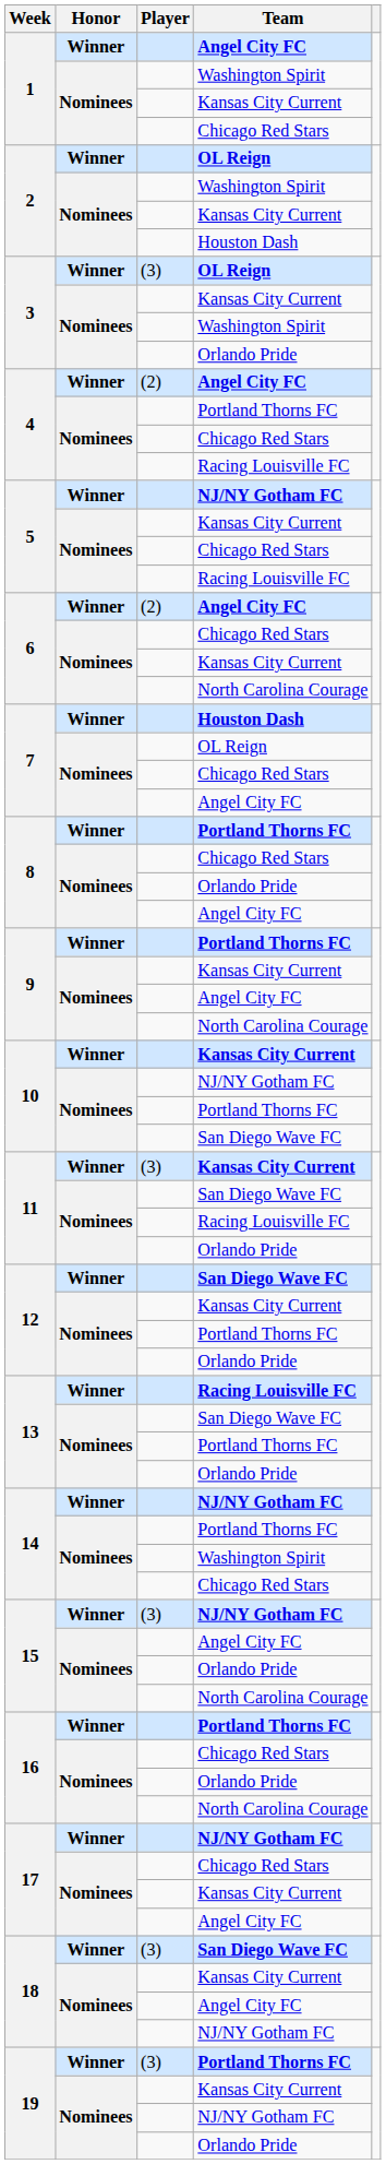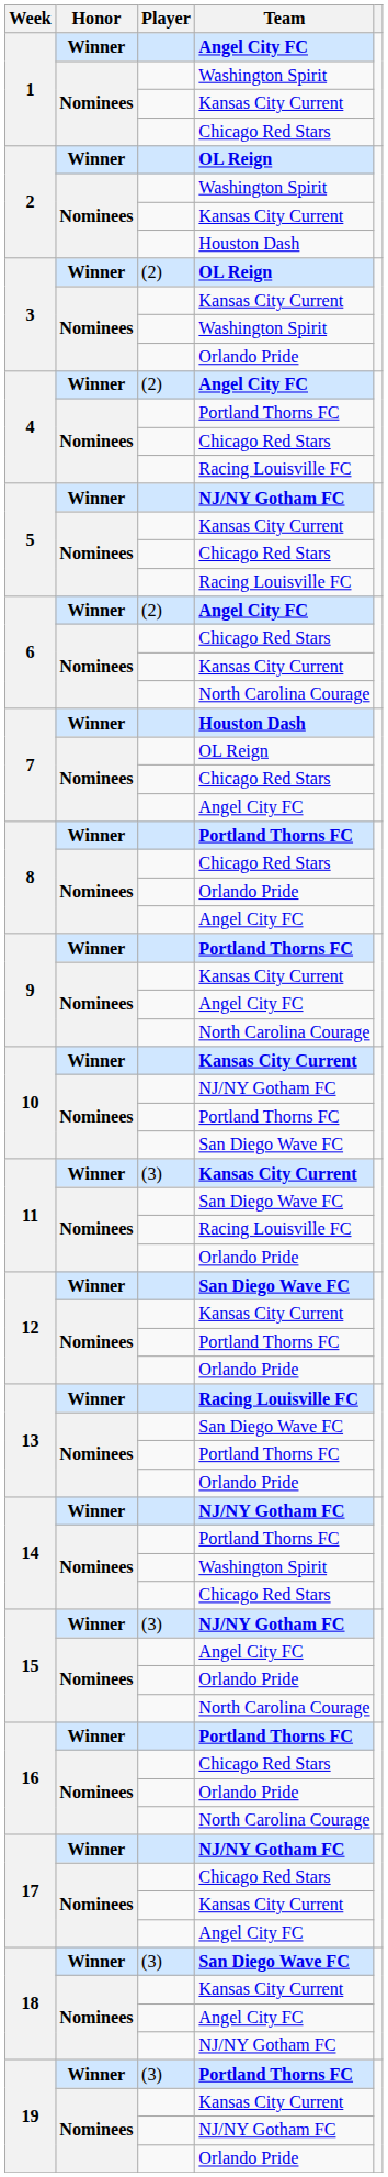3 / OL Reign | Player: (3) -> (2)
